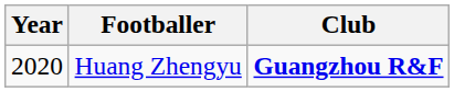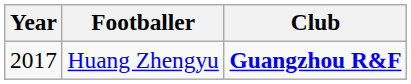Huang Zhengyu | Year: 2020 -> 2017
